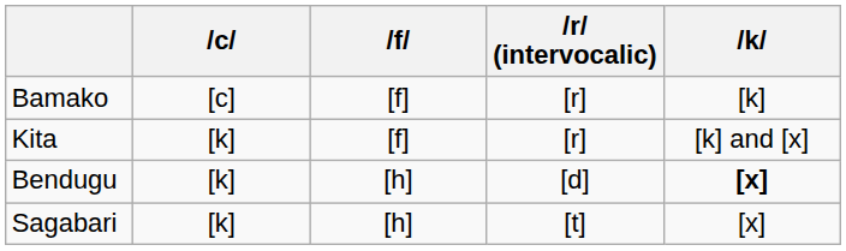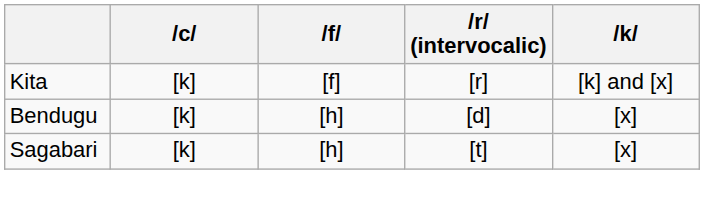- row: Bamako | [c] | [f] | [r] | [k]
Bendugu | k: bold -> normal
